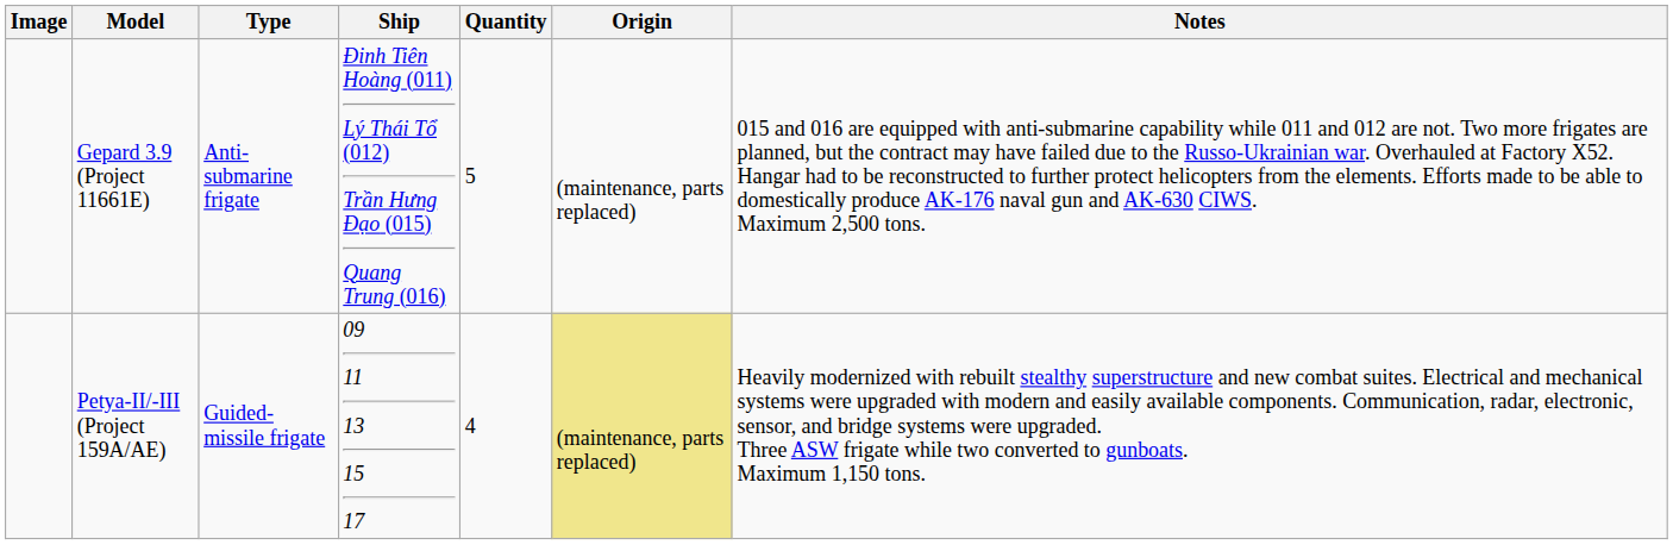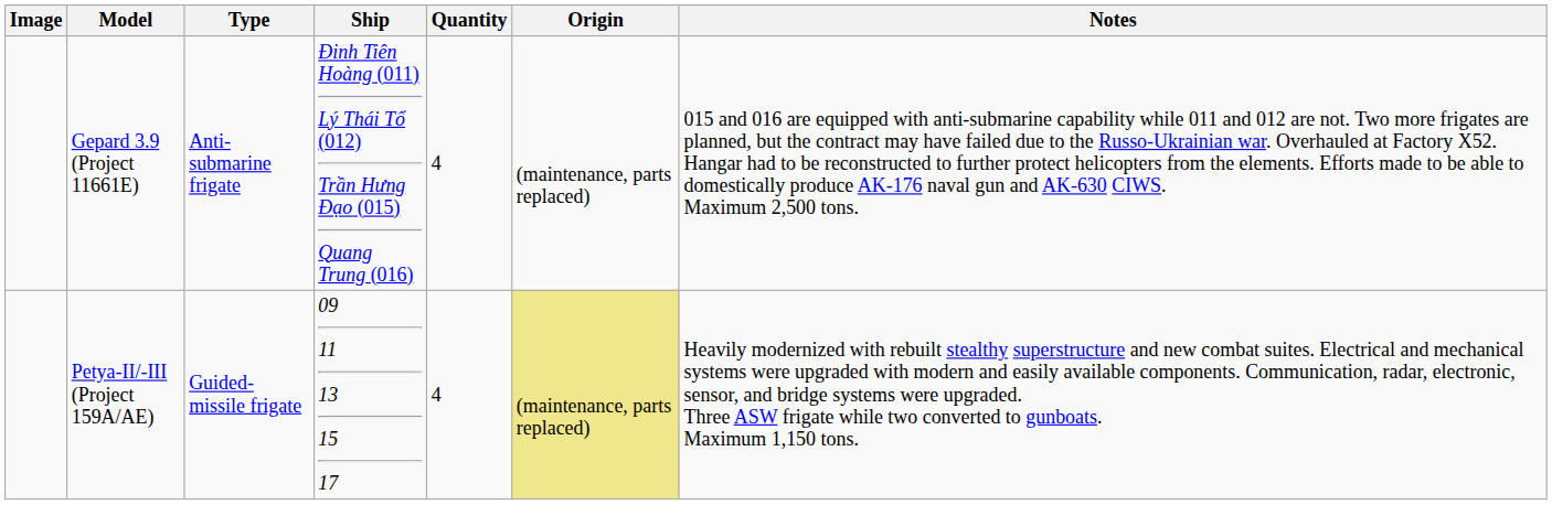Gepard 3.9 (Project 11661E) | Quantity: 5 -> 4
